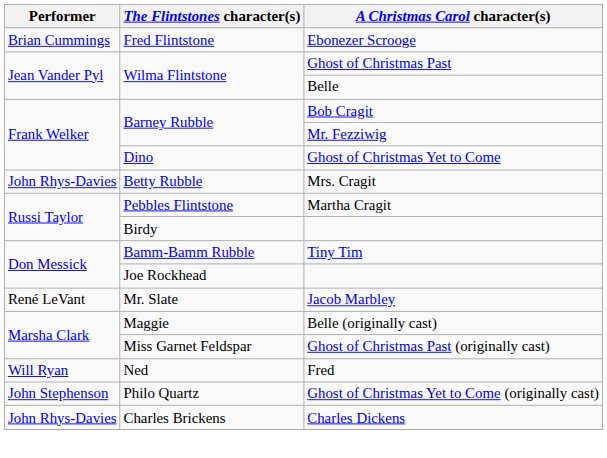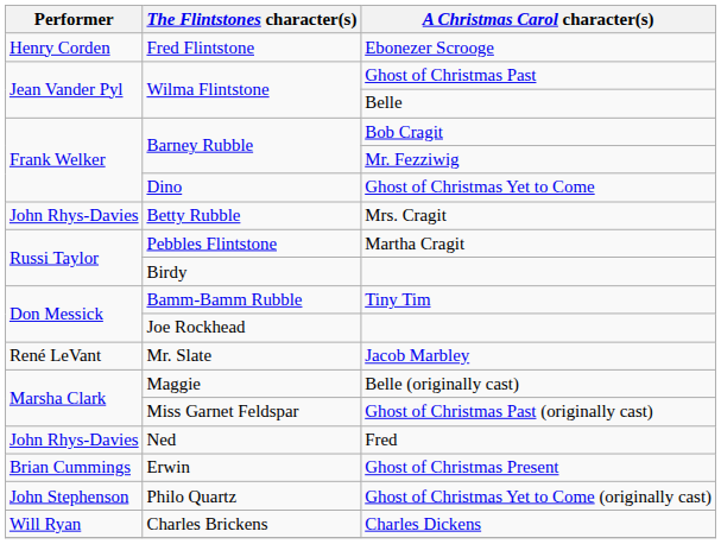Ebonezer Scrooge | Performer: Brian Cummings -> Henry Corden
Fred | Performer: Will Ryan -> John Rhys-Davies
+ row: Brian Cummings | Erwin | Ghost of Christmas Present
Charles Dickens | Performer: John Rhys-Davies -> Will Ryan
